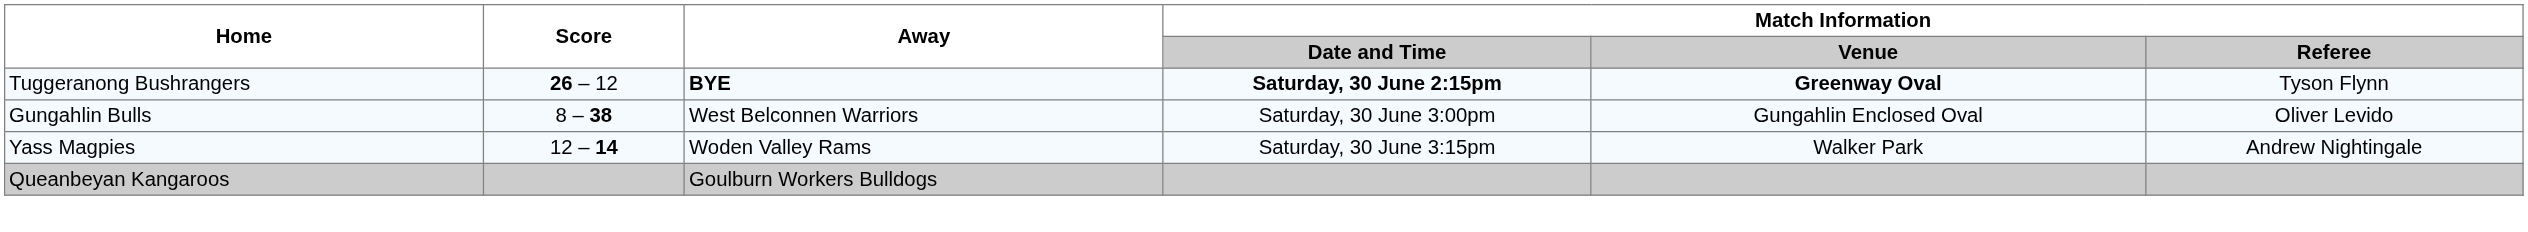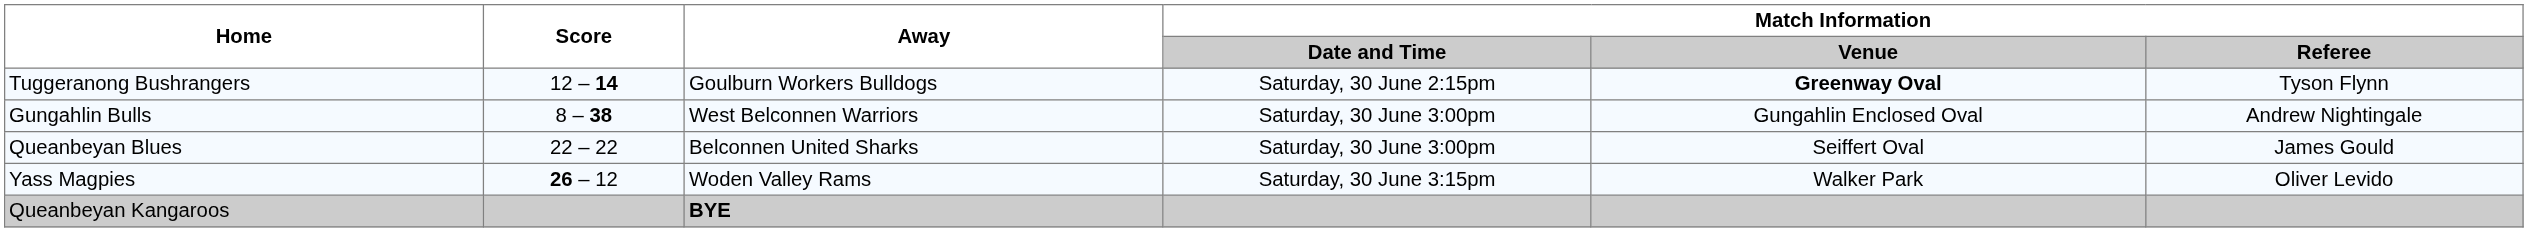Tuggeranong Bushrangers | Score: 26 – 12 -> 12 – 14
Tuggeranong Bushrangers | Away: BYE -> Goulburn Workers Bulldogs
Tuggeranong Bushrangers | Match Information / Date and Time: bold -> normal
Gungahlin Bulls | Match Information / Referee: Oliver Levido -> Andrew Nightingale
+ row: Queanbeyan Blues | 22 – 22 | Belconnen United Sharks | Saturday, 30 June 3:00pm | Seiffert Oval | James Gould
Yass Magpies | Score: 12 – 14 -> 26 – 12
Yass Magpies | Match Information / Referee: Andrew Nightingale -> Oliver Levido
Queanbeyan Kangaroos | Away: Goulburn Workers Bulldogs -> BYE
